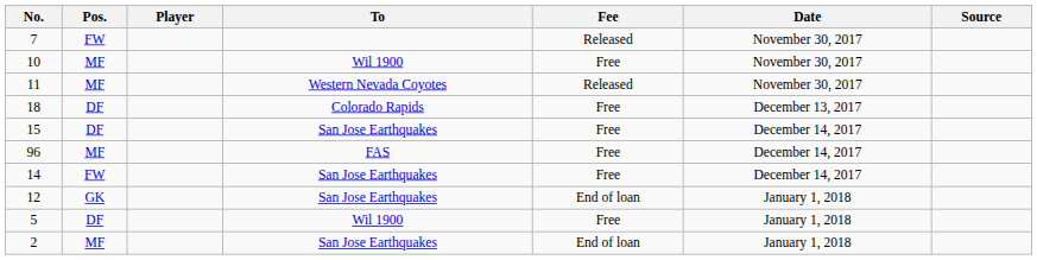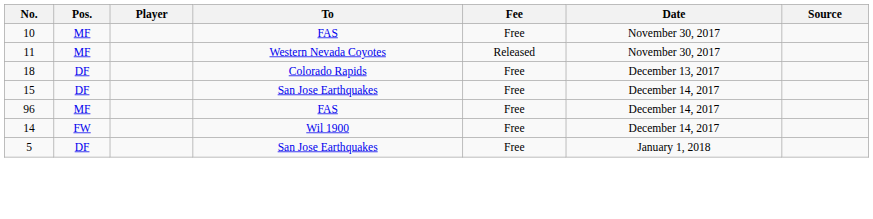- row: 7 | FW | Released | November 30, 2017
10 | To: Wil 1900 -> FAS
14 | To: San Jose Earthquakes -> Wil 1900
- row: 12 | GK | San Jose Earthquakes | End of loan | January 1, 2018
5 | To: Wil 1900 -> San Jose Earthquakes
- row: 2 | MF | San Jose Earthquakes | End of loan | January 1, 2018
